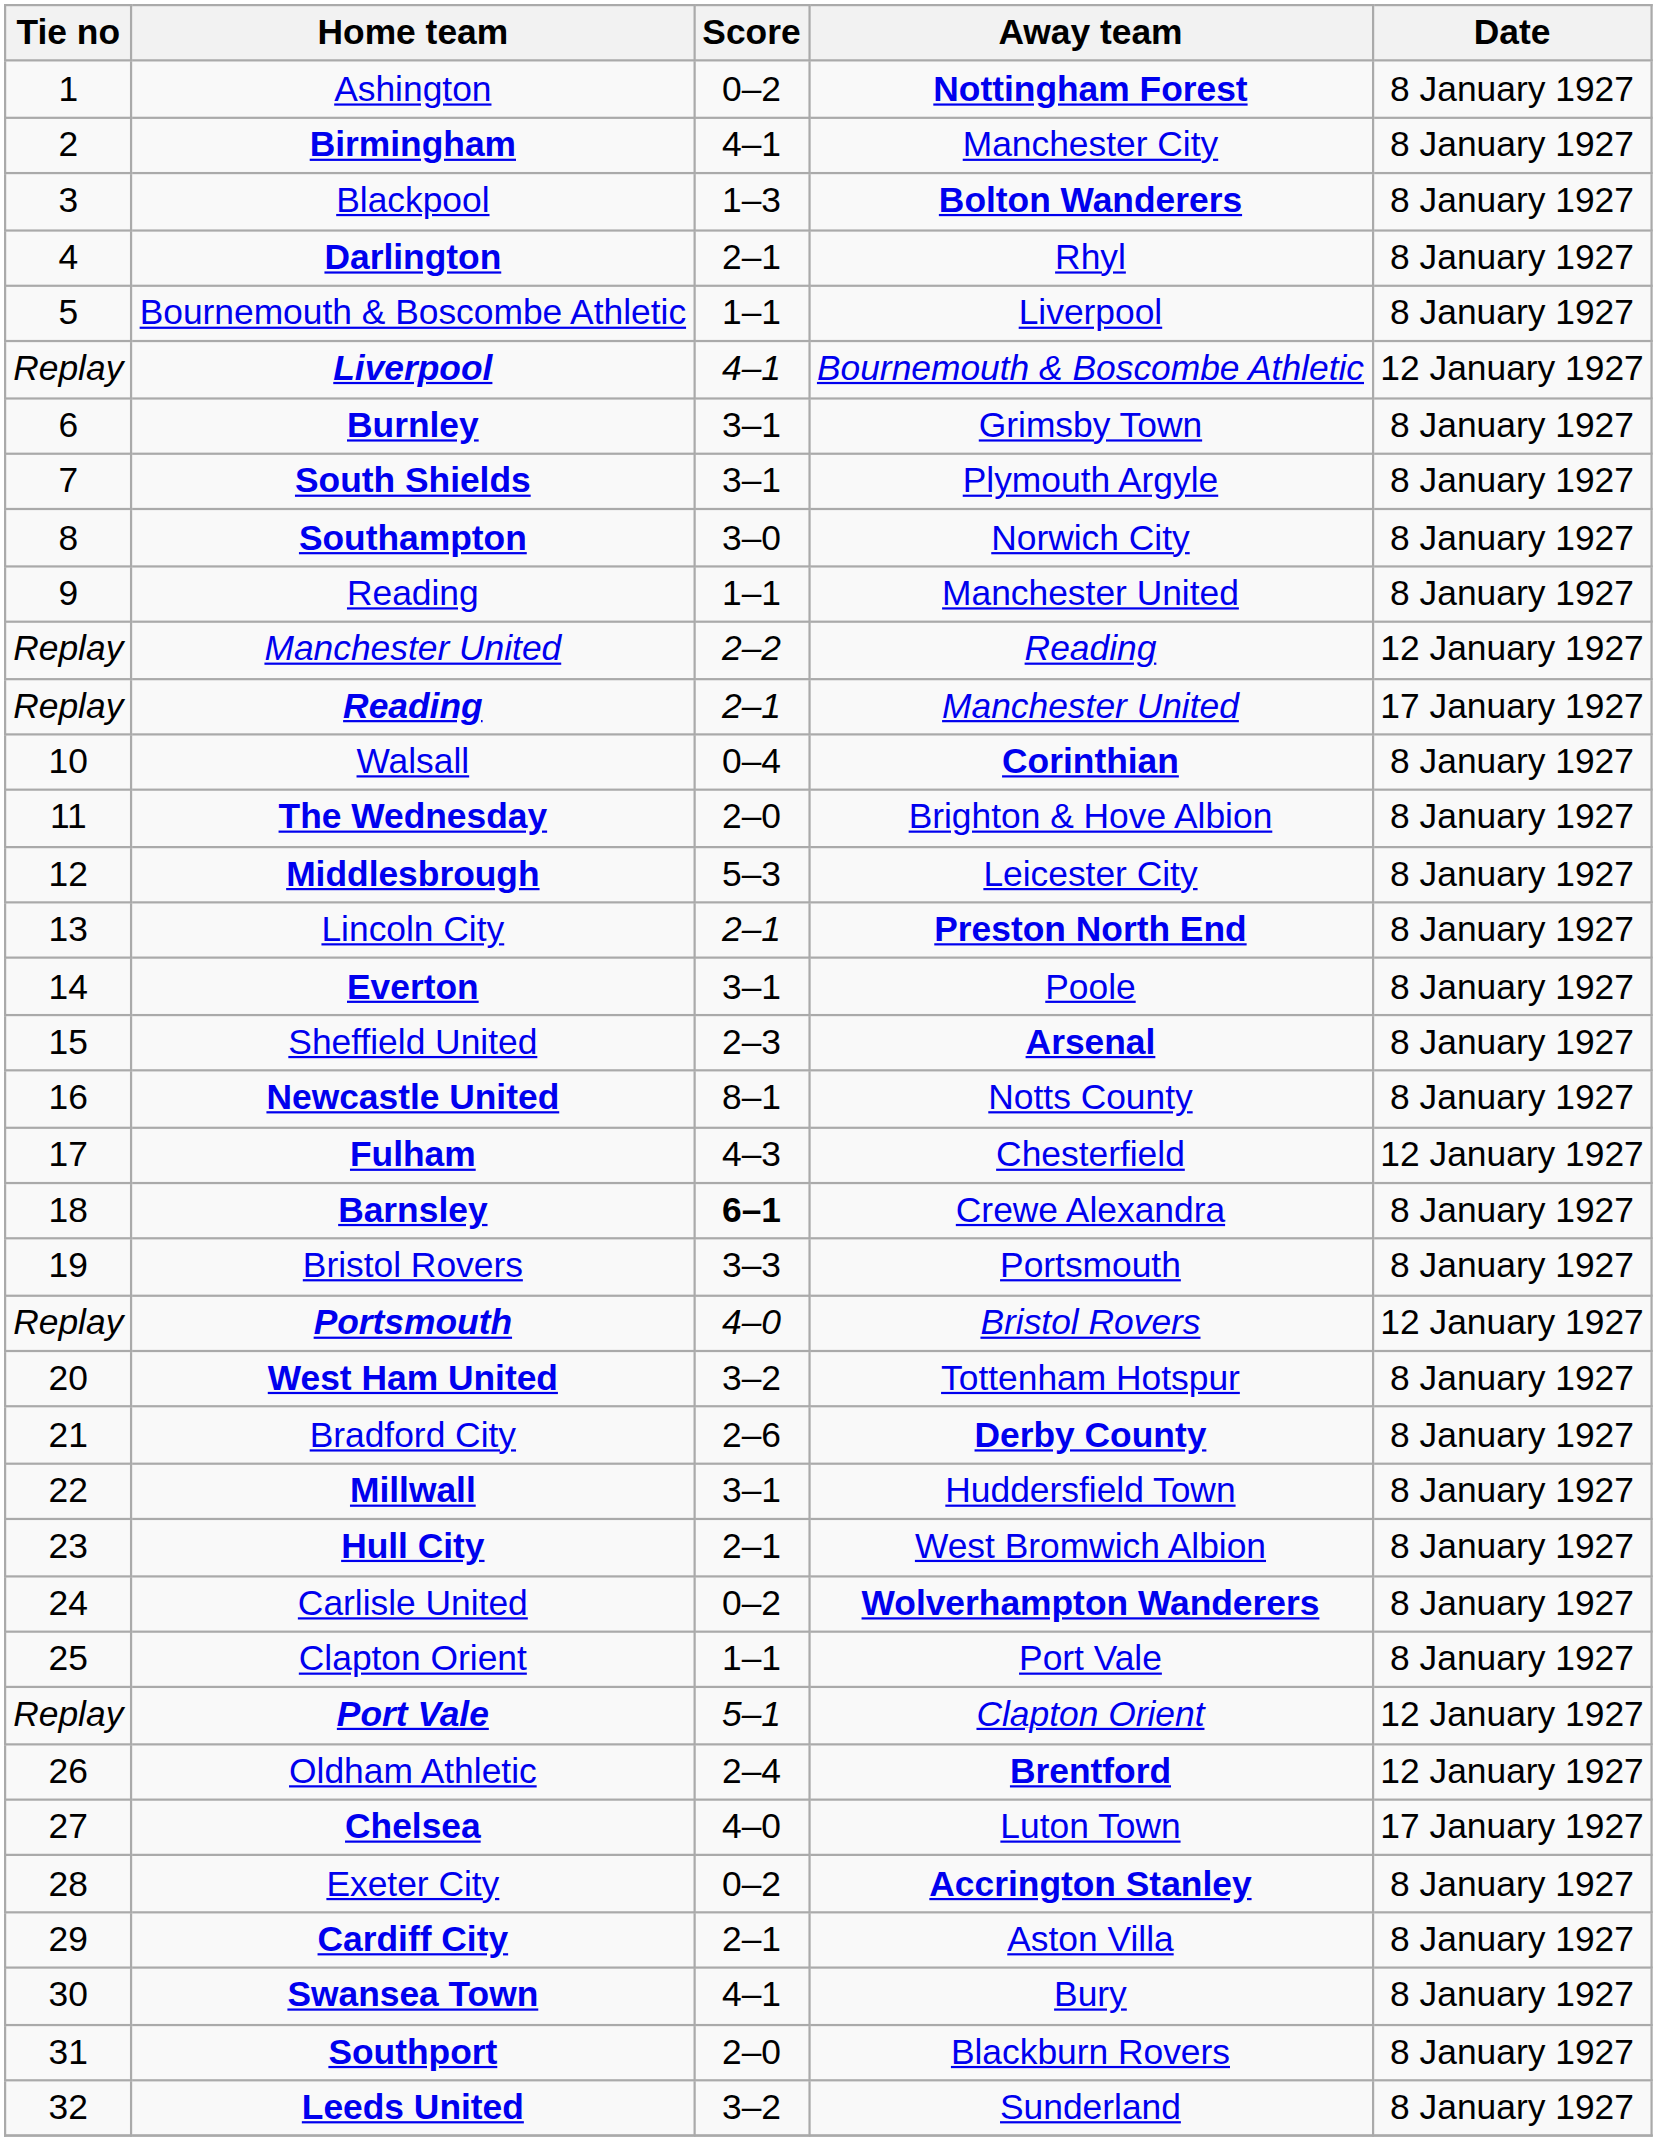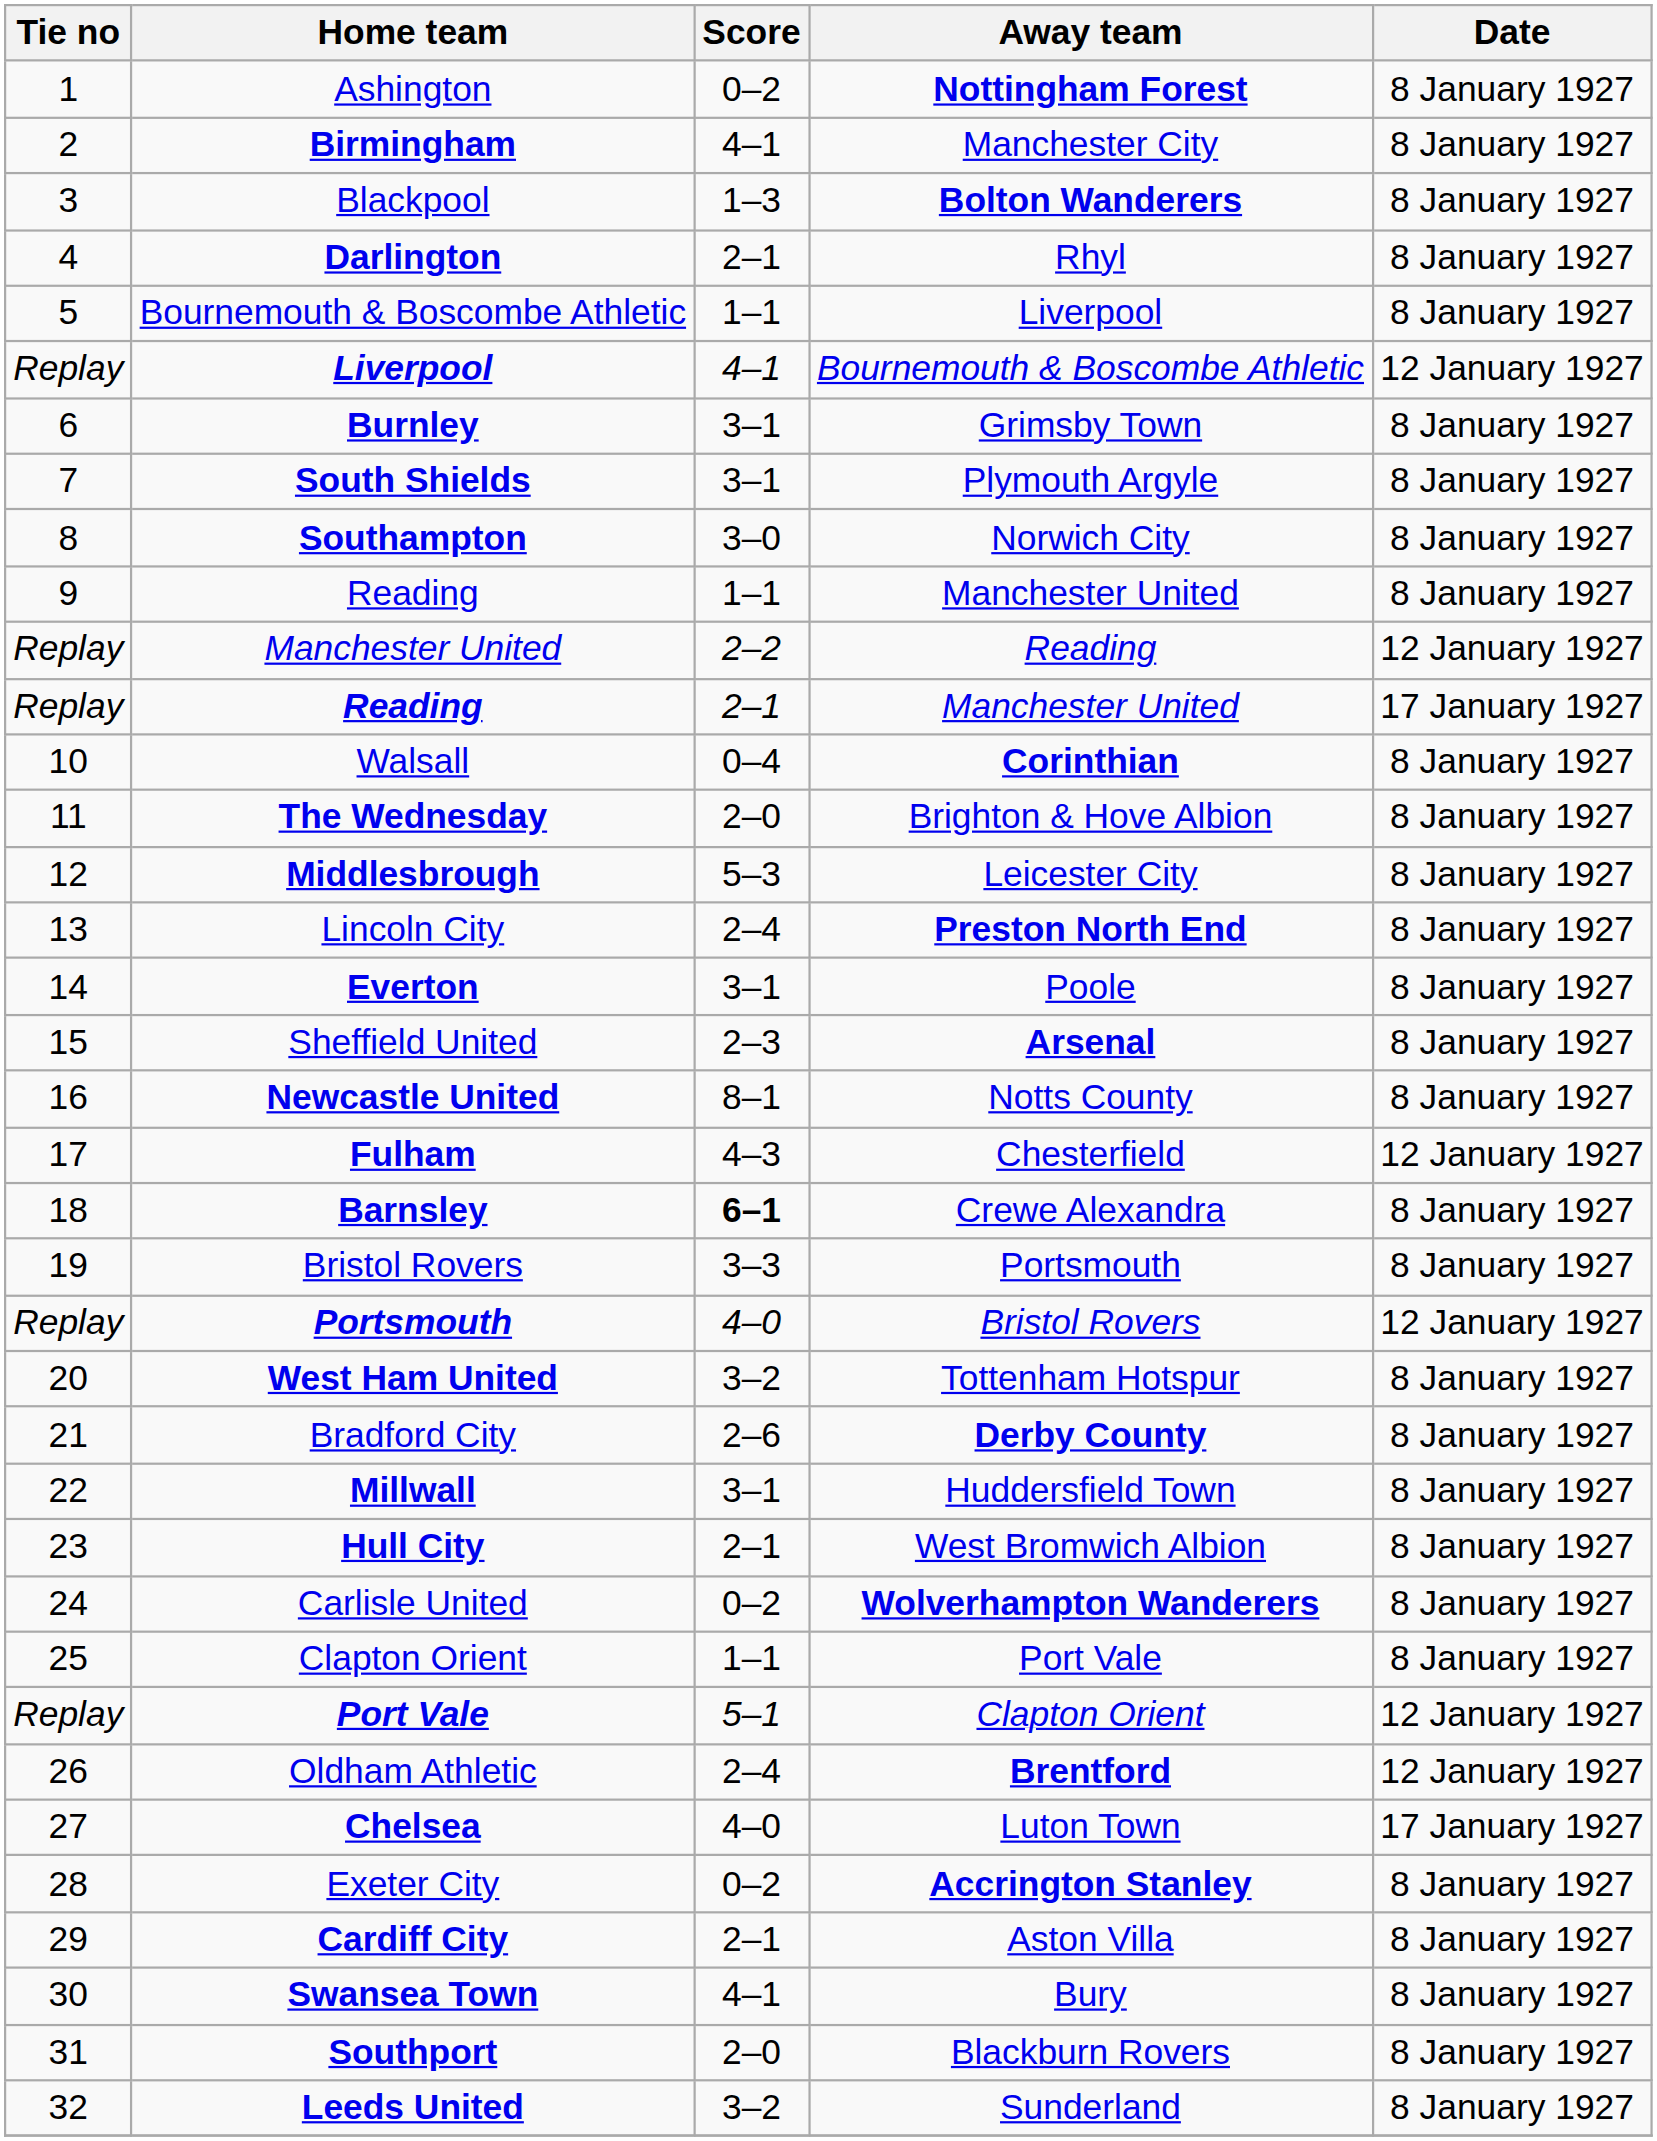Lincoln City | Score: 2–1 -> 2–4
